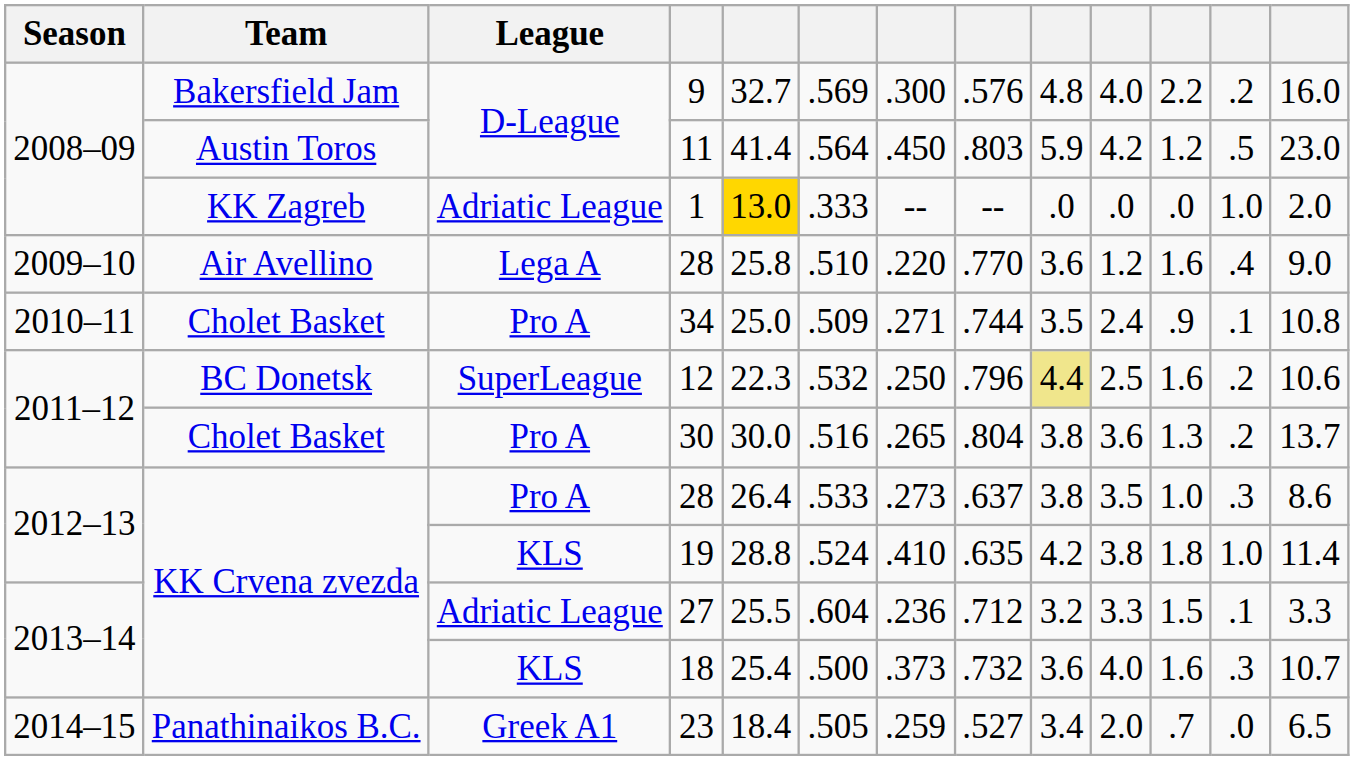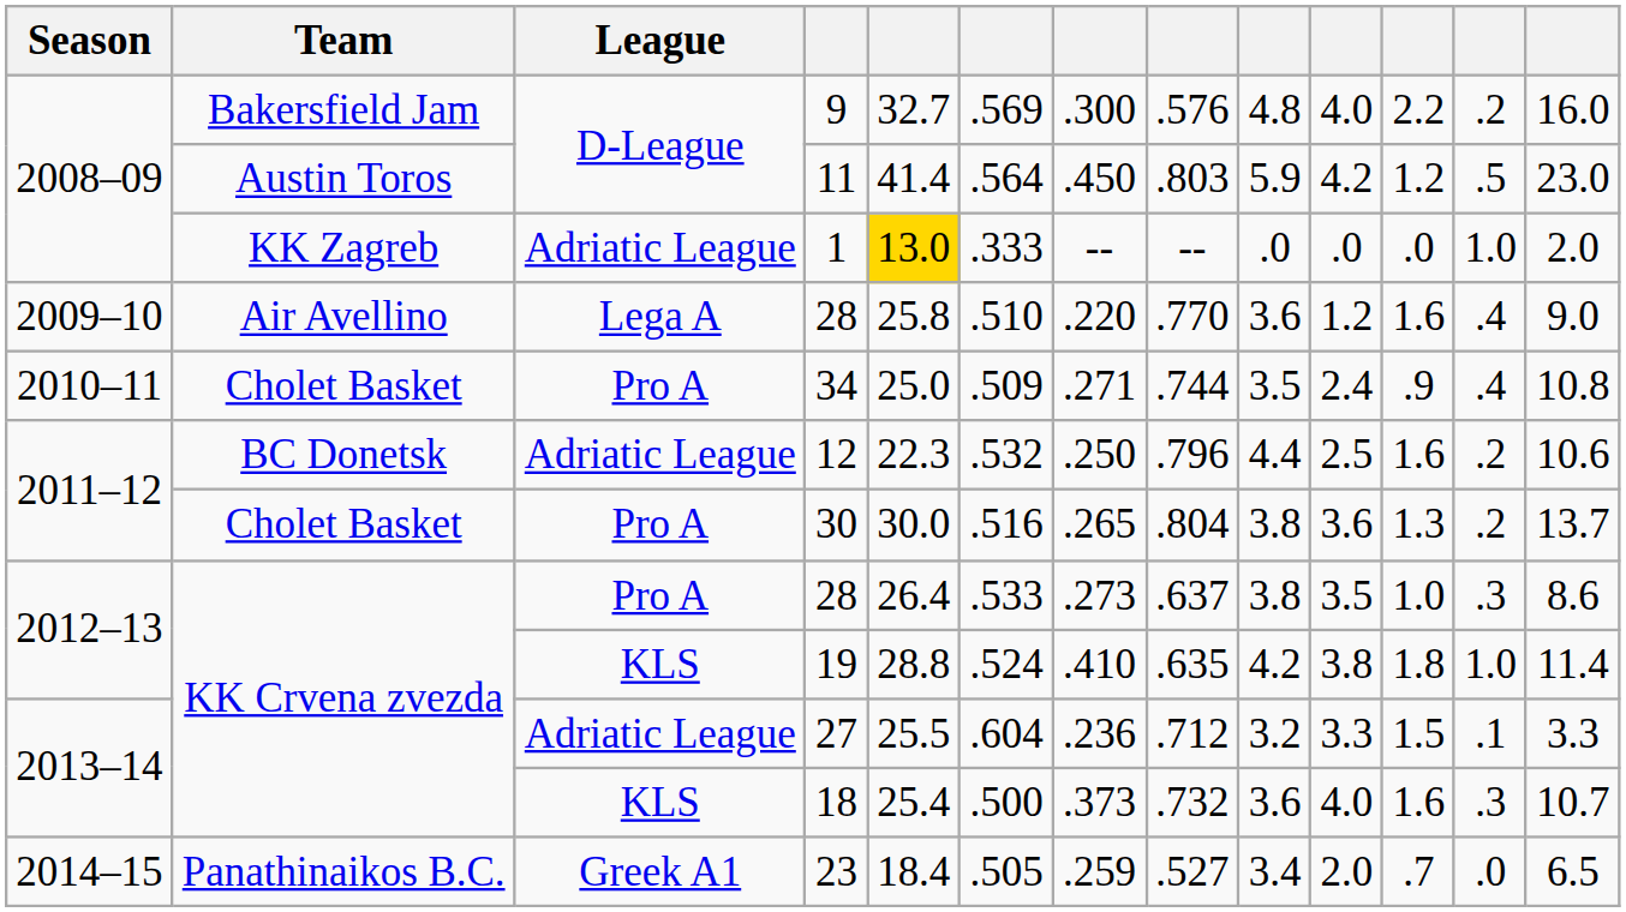34 | column 12: .1 -> .4
12 | League: SuperLeague -> Adriatic League
12 | column 9: khaki background -> no background
